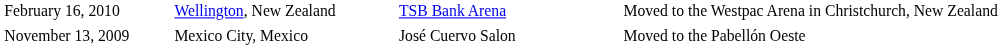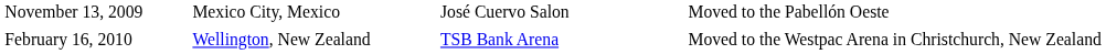rows swapped: November 13, 2009 <-> February 16, 2010
